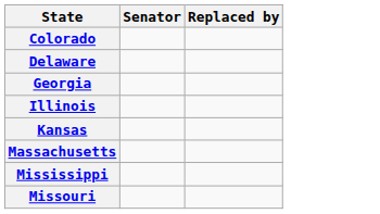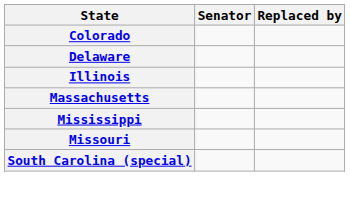- row: Georgia
- row: Kansas
+ row: South Carolina (special)
